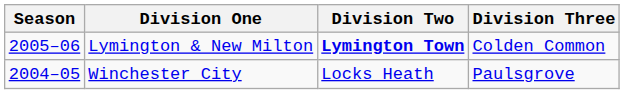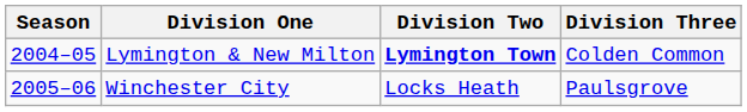Lymington & New Milton | Season: 2005–06 -> 2004–05
Winchester City | Season: 2004–05 -> 2005–06
